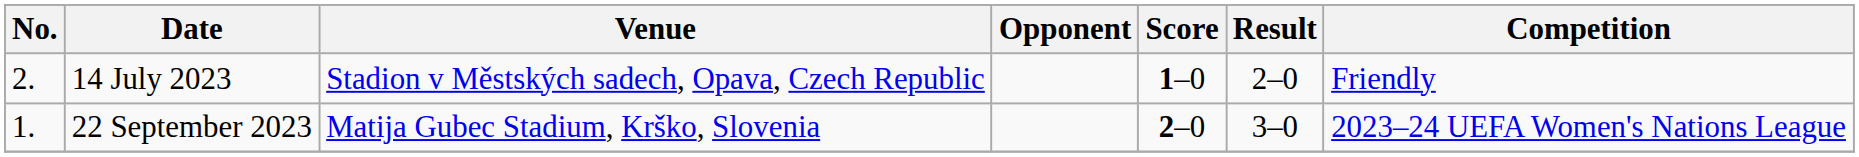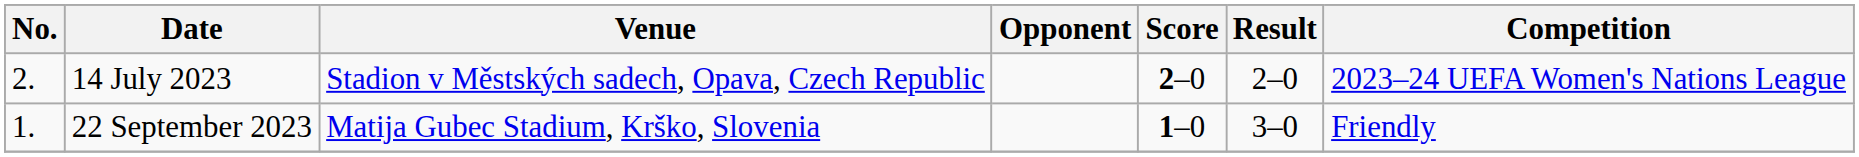14 July 2023 | Score: 1–0 -> 2–0
14 July 2023 | Competition: Friendly -> 2023–24 UEFA Women's Nations League
22 September 2023 | Score: 2–0 -> 1–0
22 September 2023 | Competition: 2023–24 UEFA Women's Nations League -> Friendly
